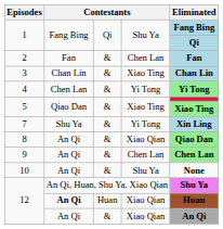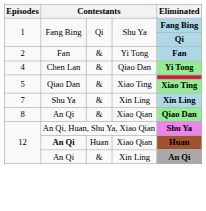2 | column 4: Chen Lan -> Yi Tong
- row: 3 | Chan Lin | & | Xiao Ting | Chan Lin
4 | column 4: Yi Tong -> Qiao Dan
7 | column 4: Yi Tong -> Xin Ling
- row: 9 | An Qi | & | Chen Lan | Chen Lan
- row: 10 | An Qi | & | Shu Ya | None
12 / & | column 4: Xiao Qian -> Xin Ling
